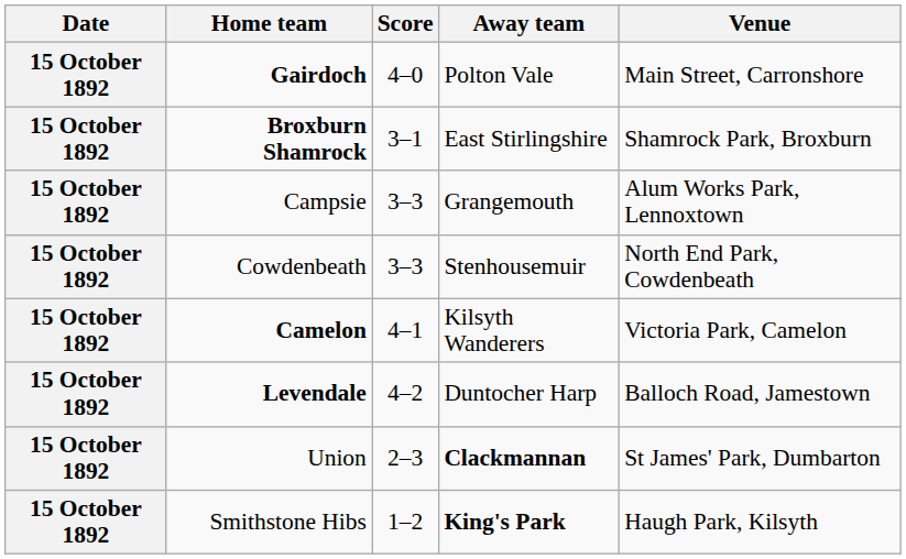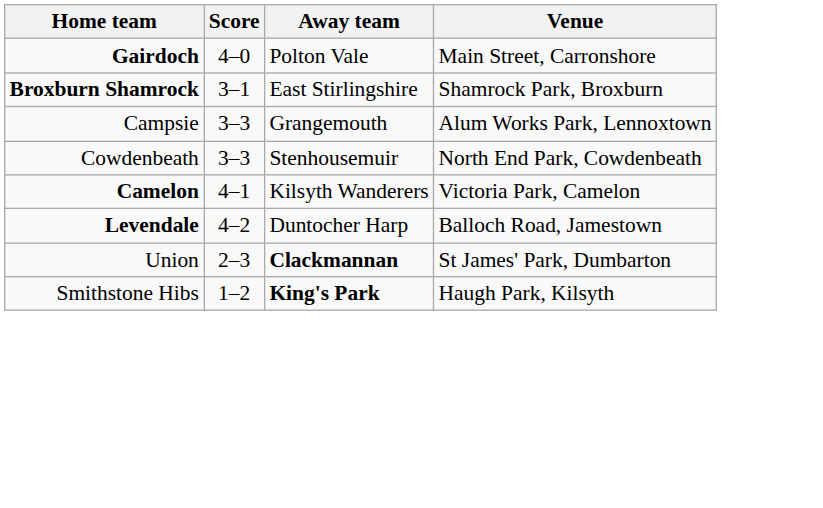- column: Date | 15 October 1892 | 15 October 1892 | 15 October 1892 | 15 October 1892 | 15 October 1892 | 15 October 1892 | 15 October 1892 | 15 October 1892
